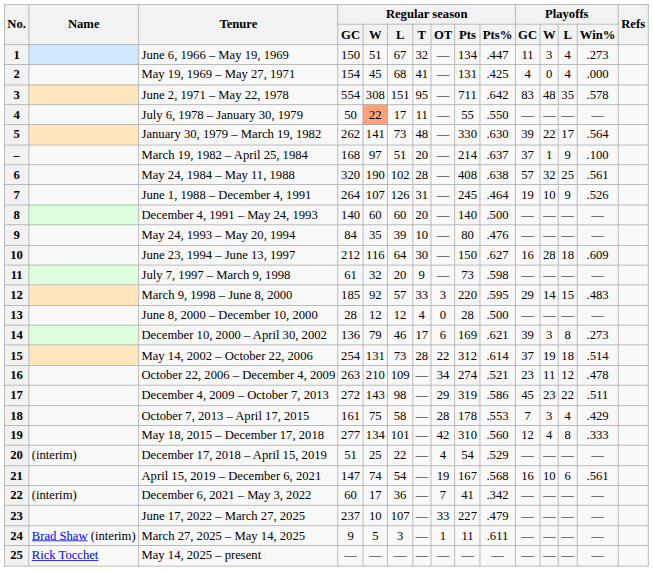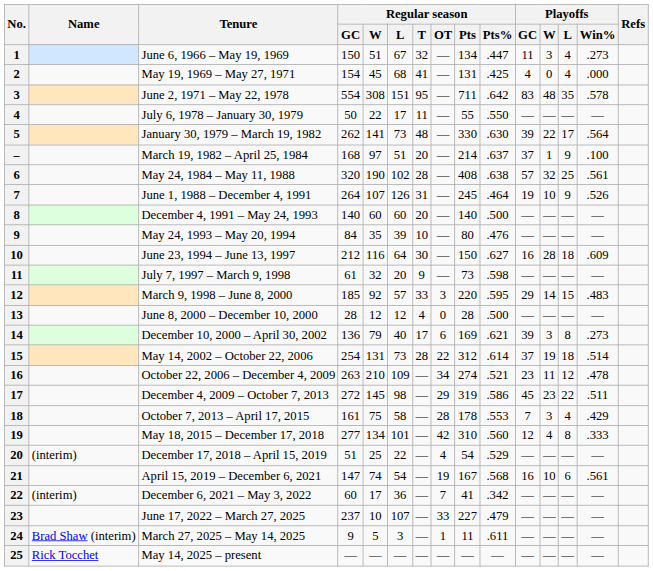July 6, 1978 – January 30, 1979 | Regular season / W: lightsalmon background -> no background
December 10, 2000 – April 30, 2002 | Regular season / L: 46 -> 40
December 4, 2009 – October 7, 2013 | Regular season / W: 143 -> 145
